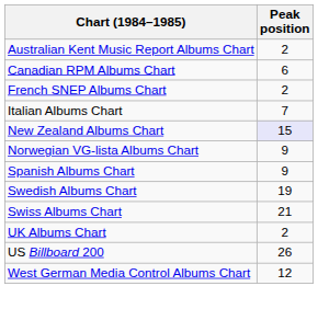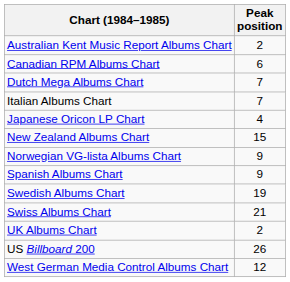+ row: Dutch Mega Albums Chart | 7
- row: French SNEP Albums Chart | 2
+ row: Japanese Oricon LP Chart | 4
New Zealand Albums Chart | Peak position: lavender background -> no background
